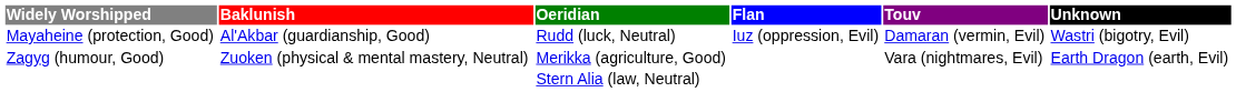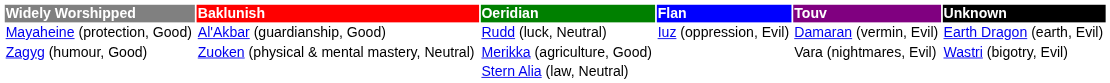Mayaheine (protection, Good) | Unknown: Wastri (bigotry, Evil) -> Earth Dragon (earth, Evil)
Zagyg (humour, Good) | Unknown: Earth Dragon (earth, Evil) -> Wastri (bigotry, Evil)
